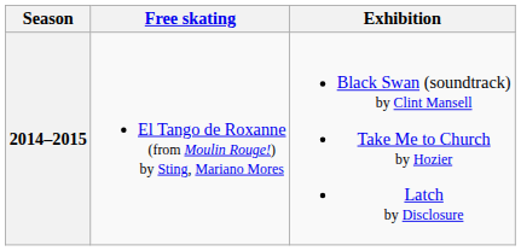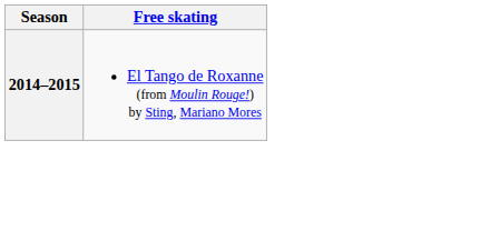- column: Exhibition | Black Swan (soundtrack) by Clint Mansell Take Me to Church by Hozier Latch by Disclosure
